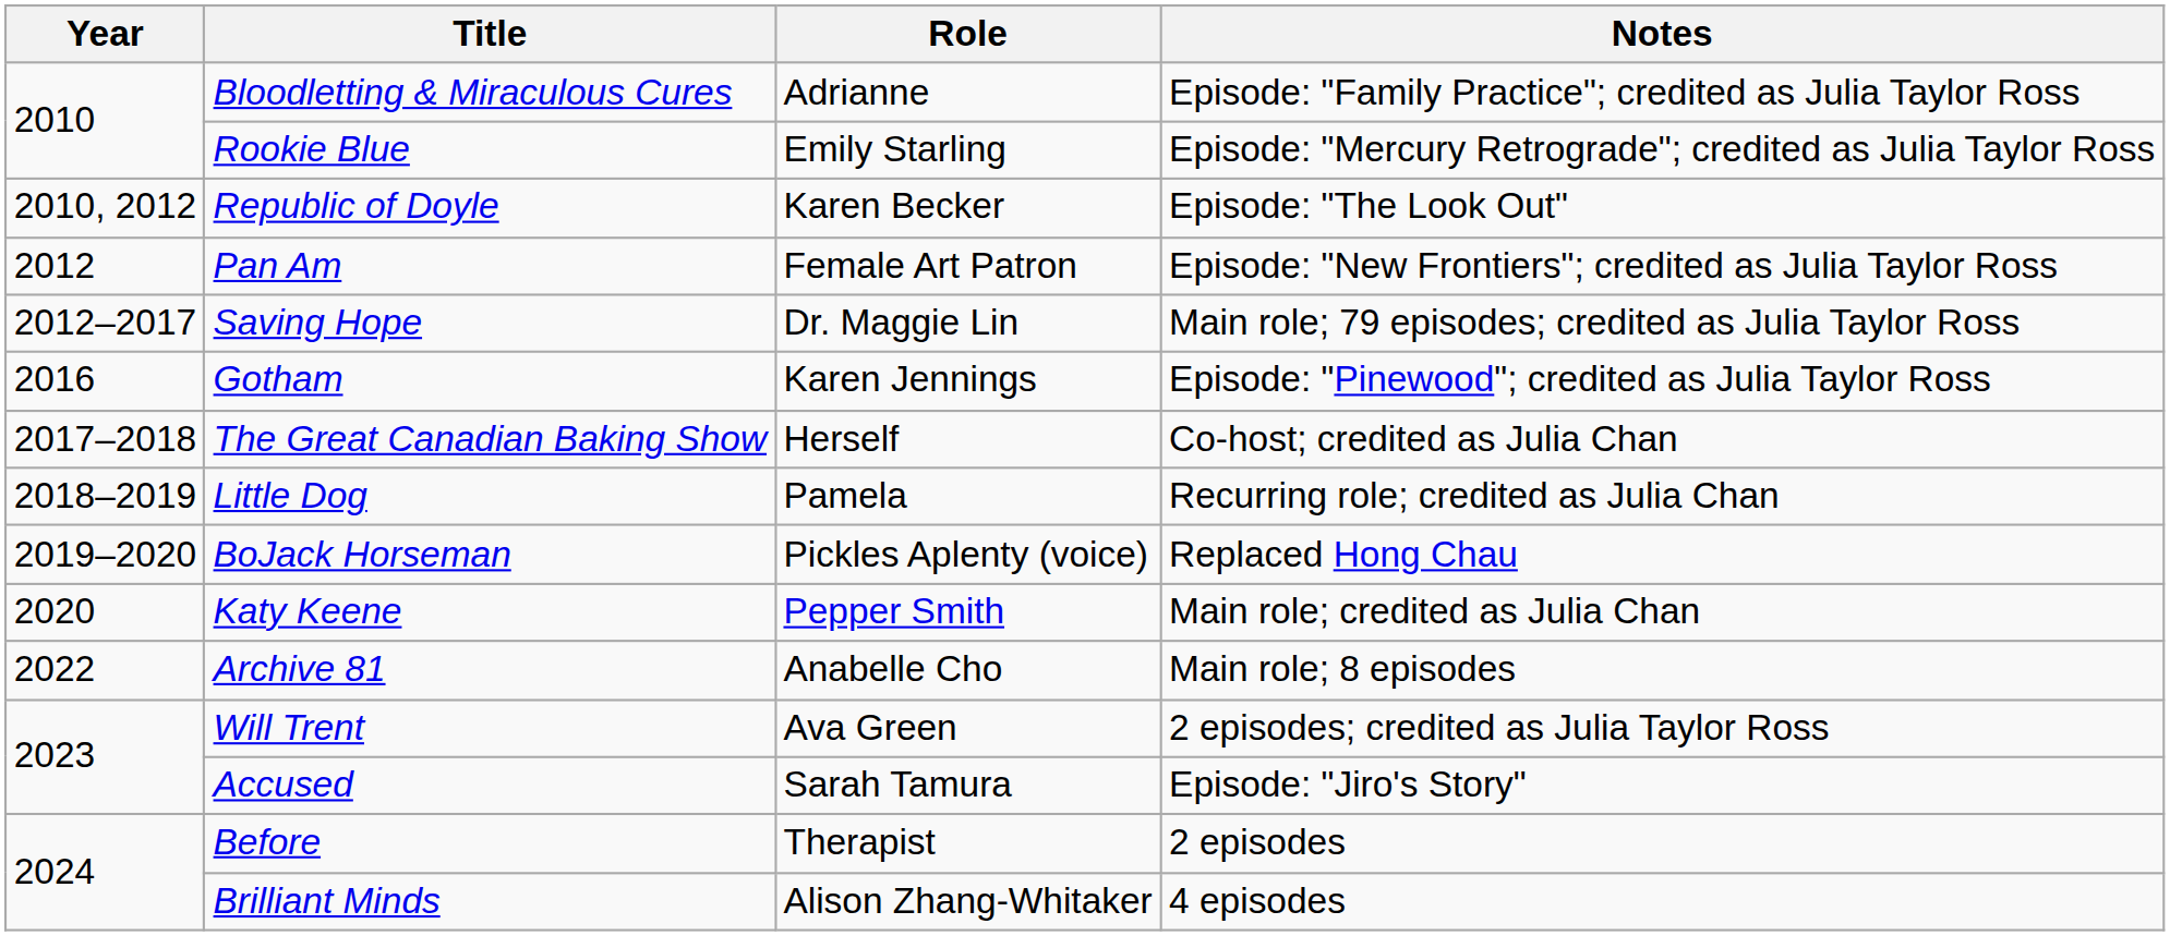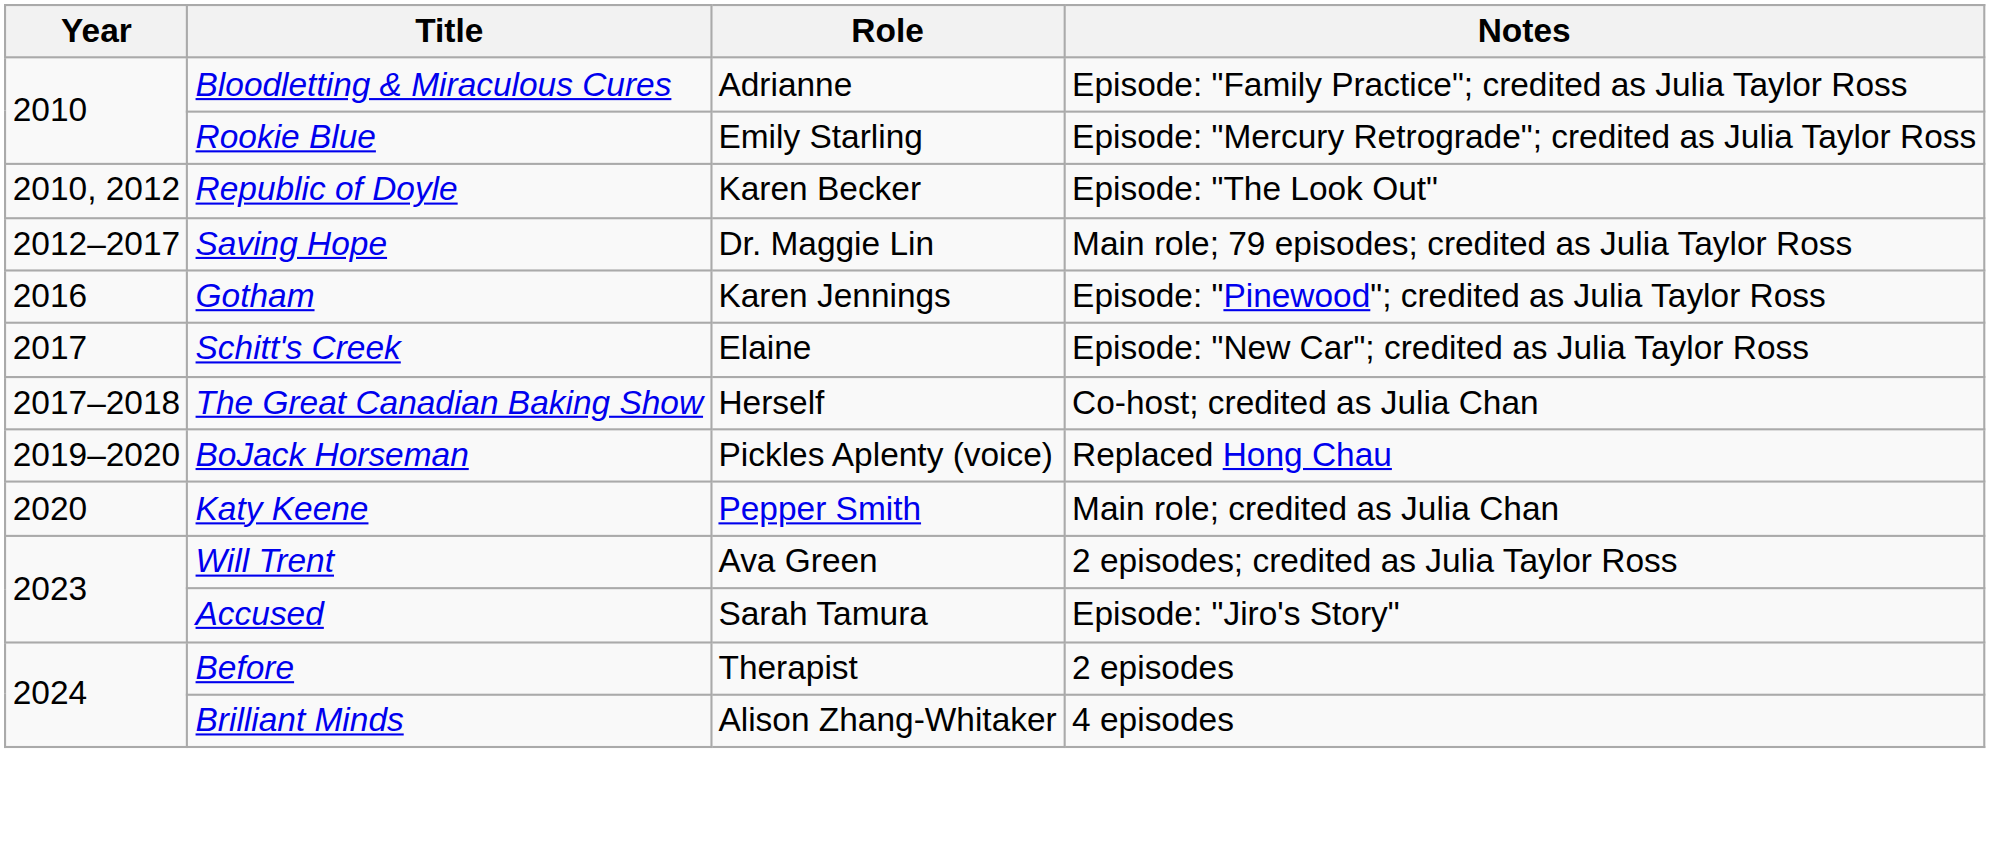- row: 2012 | Pan Am | Female Art Patron | Episode: "New Frontiers"; credited as Julia Taylor Ross
+ row: 2017 | Schitt's Creek | Elaine | Episode: "New Car"; credited as Julia Taylor Ross
- row: 2018–2019 | Little Dog | Pamela | Recurring role; credited as Julia Chan
- row: 2022 | Archive 81 | Anabelle Cho | Main role; 8 episodes
